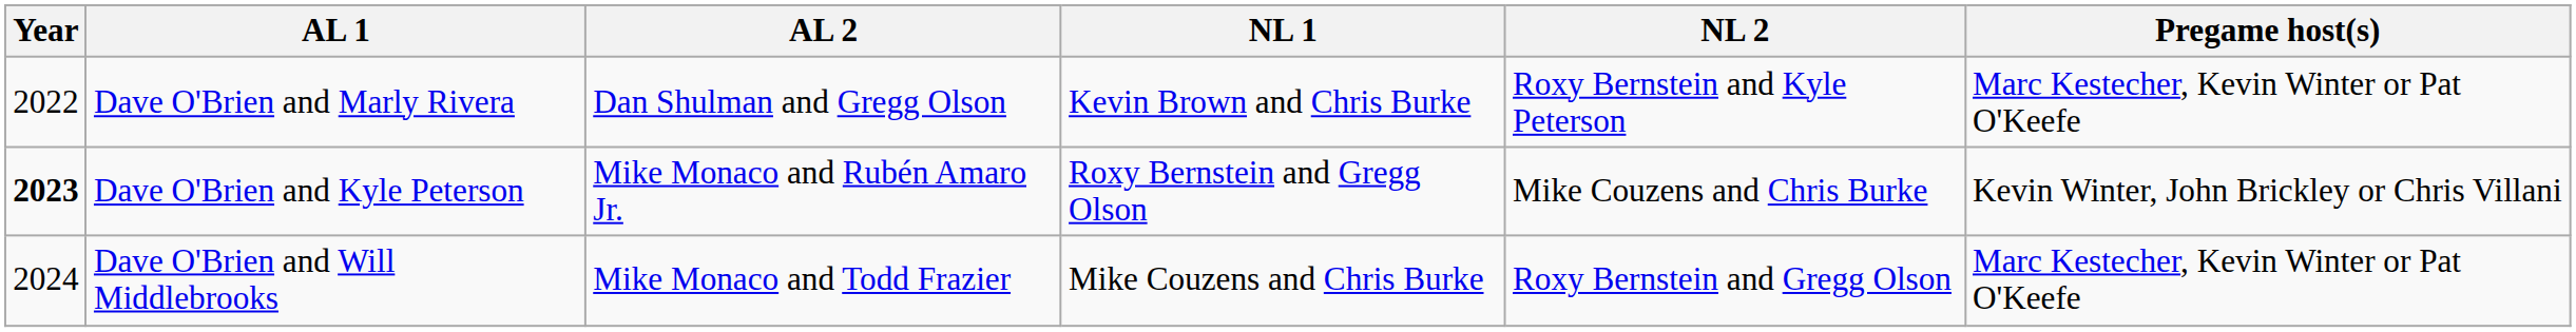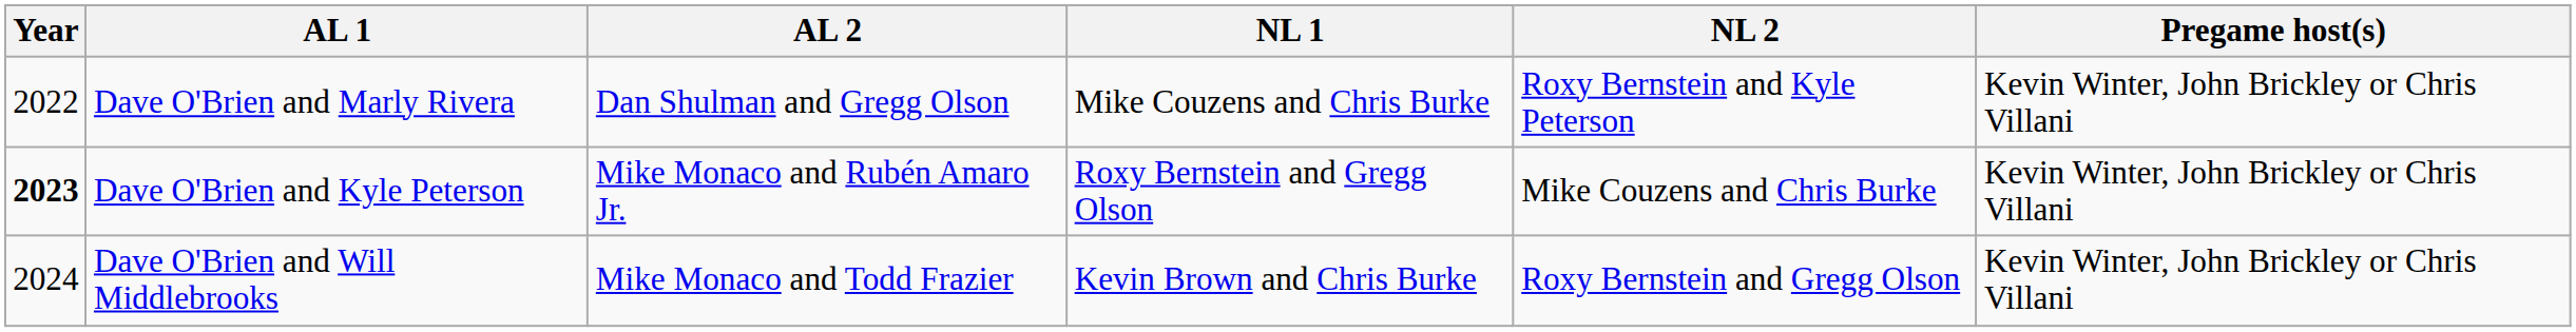Dave O'Brien and Marly Rivera | NL 1: Kevin Brown and Chris Burke -> Mike Couzens and Chris Burke
Dave O'Brien and Marly Rivera | Pregame host(s): Marc Kestecher, Kevin Winter or Pat O'Keefe -> Kevin Winter, John Brickley or Chris Villani
Dave O'Brien and Will Middlebrooks | NL 1: Mike Couzens and Chris Burke -> Kevin Brown and Chris Burke
Dave O'Brien and Will Middlebrooks | Pregame host(s): Marc Kestecher, Kevin Winter or Pat O'Keefe -> Kevin Winter, John Brickley or Chris Villani
